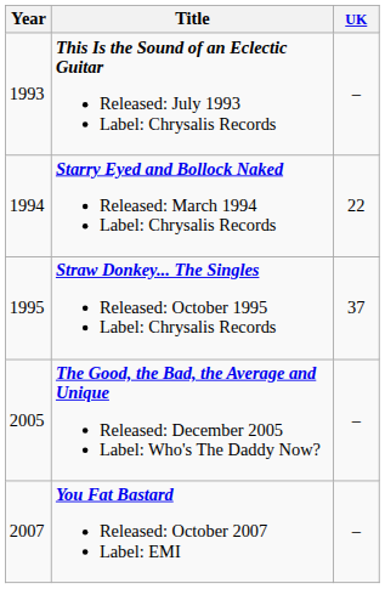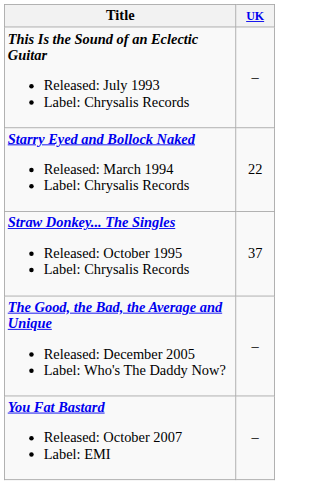- column: Year | 1993 | 1994 | 1995 | 2005 | 2007
